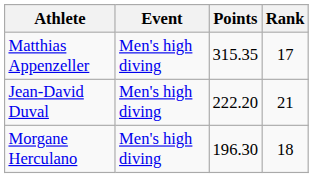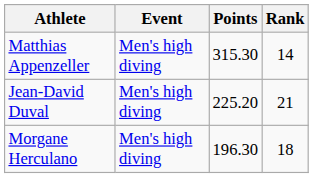Matthias Appenzeller | Points: 315.35 -> 315.30
Matthias Appenzeller | Rank: 17 -> 14
Jean-David Duval | Points: 222.20 -> 225.20
